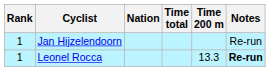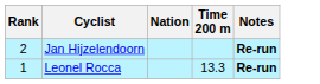- column: Time total
Jan Hijzelendoorn | Rank: 1 -> 2
Jan Hijzelendoorn | Notes: normal -> bold
